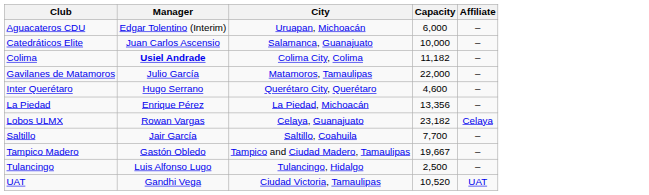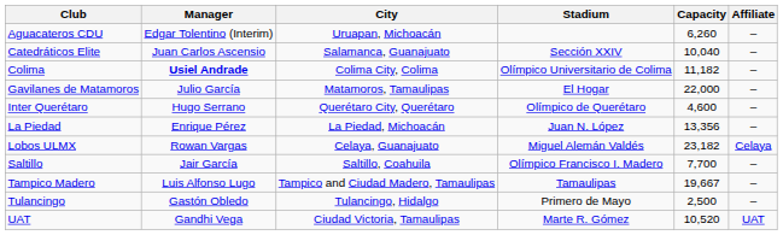+ column: Stadium | Sección XXIV | Olímpico Universitario de Colima | El Hogar | Olímpico de Querétaro | Juan N. López | Miguel Alemán Valdés | Olímpico Francisco I. Madero | Tamaulipas | Primero de Mayo | Marte R. Gómez
Aguacateros CDU | Capacity: 6,000 -> 6,260
Catedráticos Elite | Capacity: 10,000 -> 10,040
Tampico Madero | Manager: Gastón Obledo -> Luis Alfonso Lugo
Tulancingo | Manager: Luis Alfonso Lugo -> Gastón Obledo
